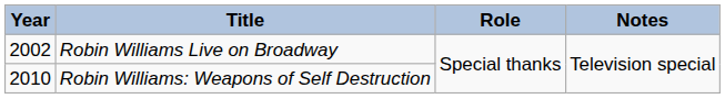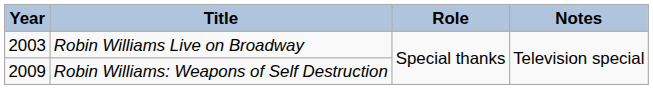Robin Williams Live on Broadway | Year: 2002 -> 2003
Robin Williams: Weapons of Self Destruction | Year: 2010 -> 2009
